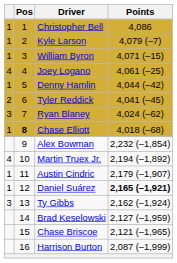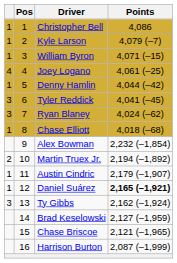Tyler Reddick | column 1: 2 -> 3
Chase Elliott | Pos: bold -> normal
Martin Truex Jr. | column 1: 4 -> 2
